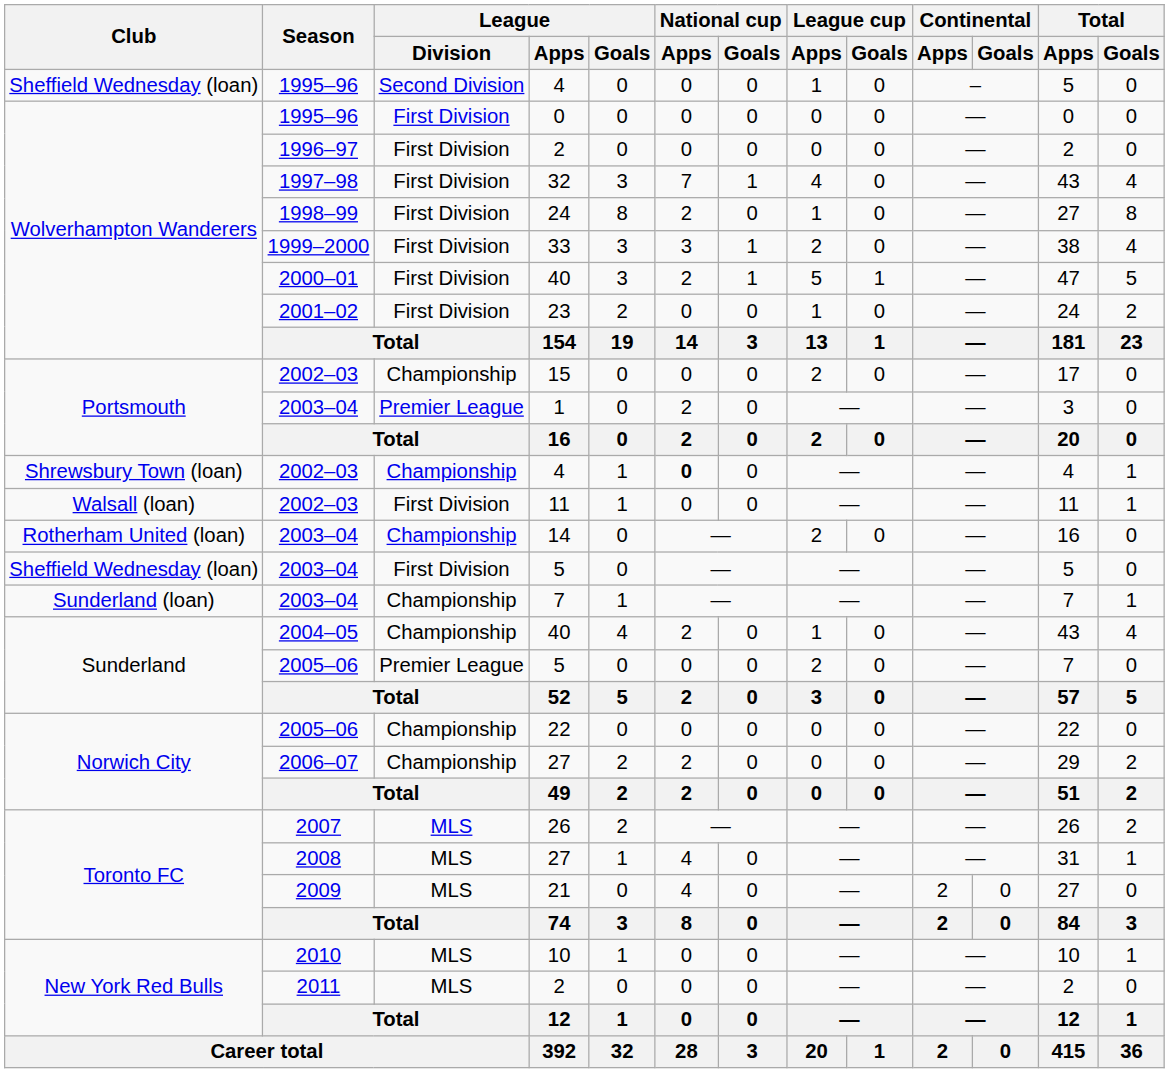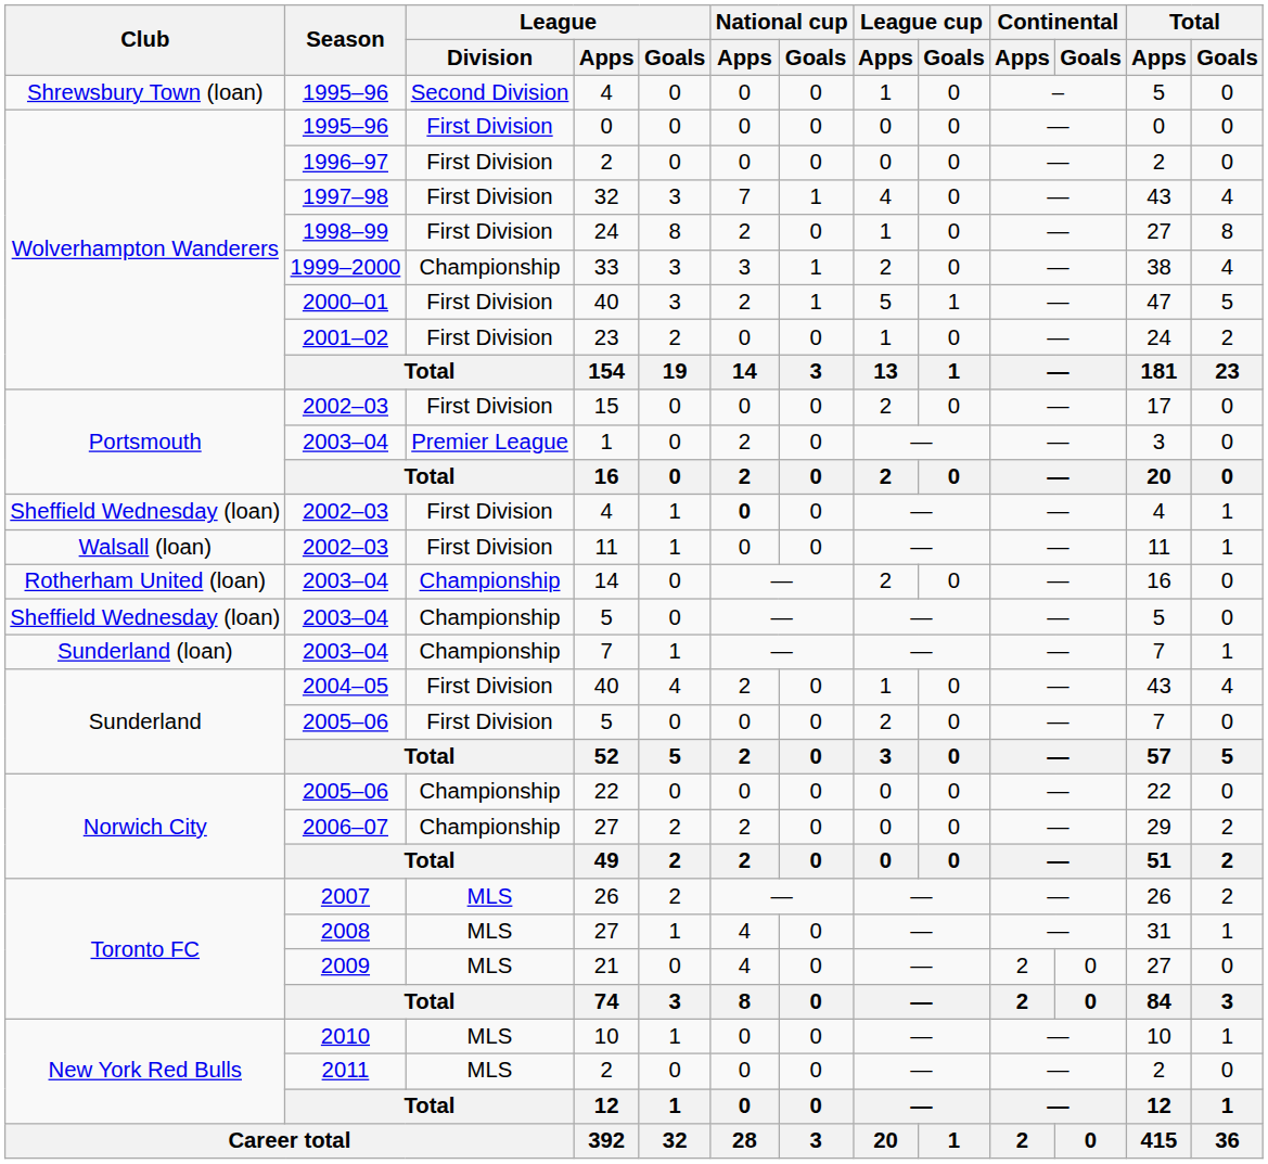1995–96 / 4 | Club: Sheffield Wednesday (loan) -> Shrewsbury Town (loan)
33 | League / Division: First Division -> Championship
15 | League / Division: Championship -> First Division
2002–03 / 4 | Club: Shrewsbury Town (loan) -> Sheffield Wednesday (loan)
2002–03 / 4 | League / Division: Championship -> First Division
2003–04 / 5 | League / Division: First Division -> Championship
2004–05 / 40 | League / Division: Championship -> First Division
2005–06 / 5 | League / Division: Premier League -> First Division
